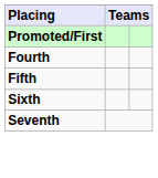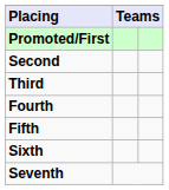+ row: Second
+ row: Third
